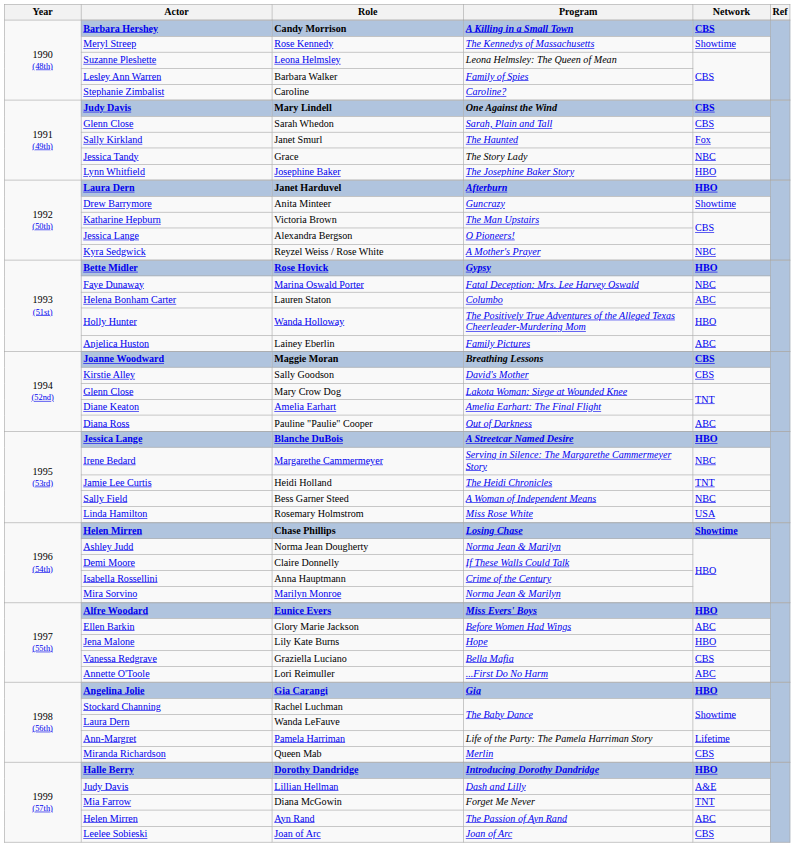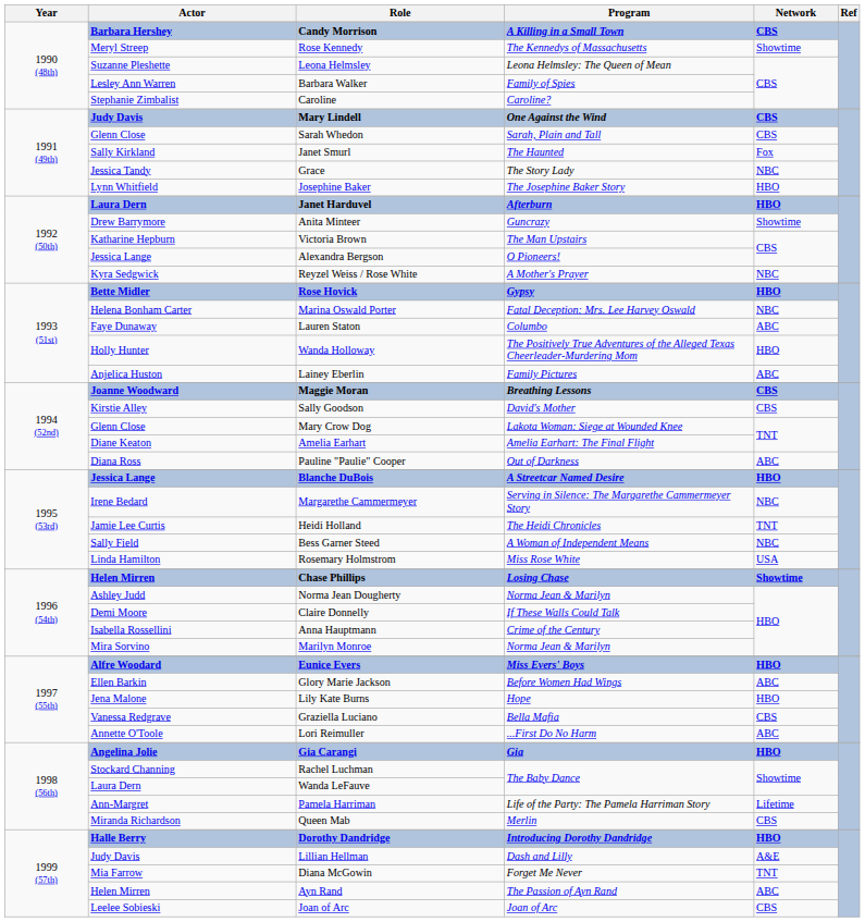Marina Oswald Porter | Actor: Faye Dunaway -> Helena Bonham Carter
Lauren Staton | Actor: Helena Bonham Carter -> Faye Dunaway
